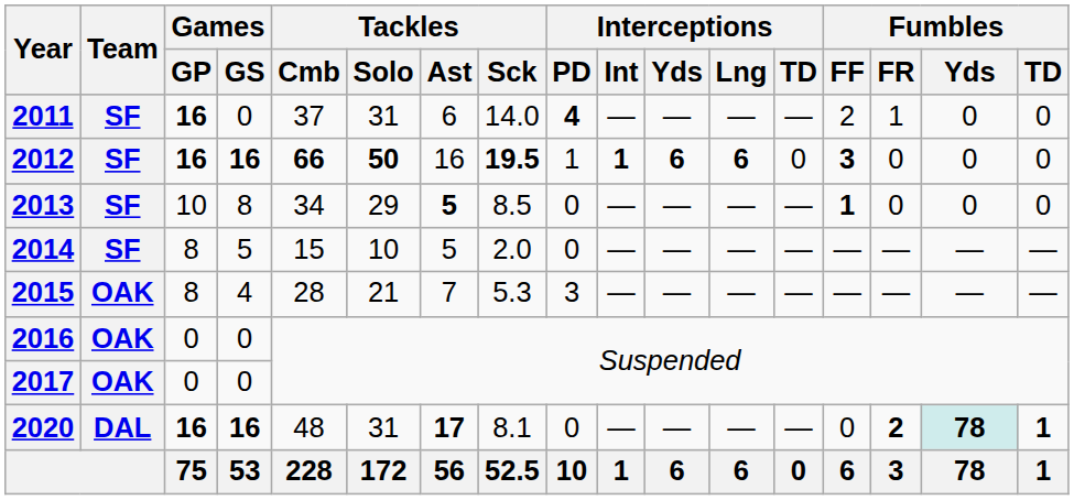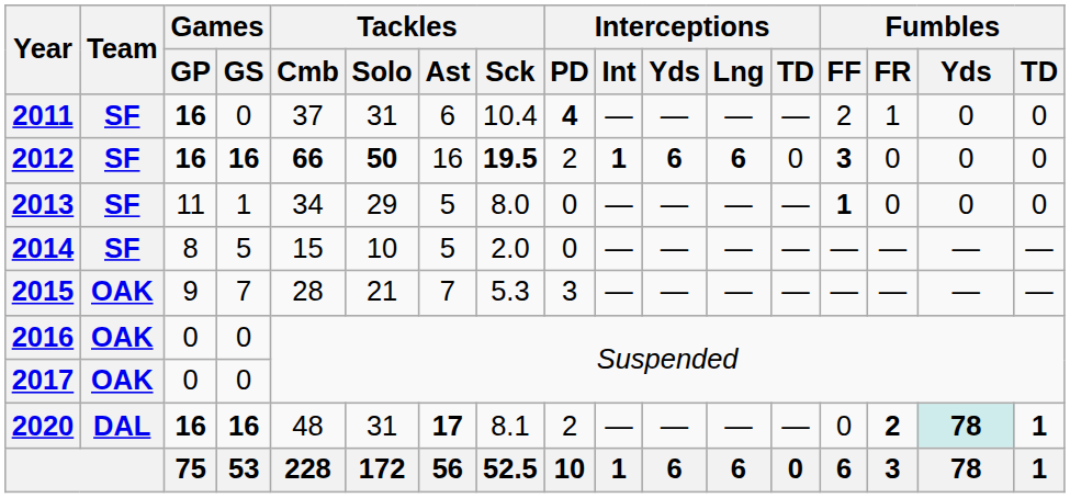2011 | Tackles / Sck: 14.0 -> 10.4
2012 | Interceptions / PD: 1 -> 2
2013 | Games / GP: 10 -> 11
2013 | Games / GS: 8 -> 1
2013 | Tackles / Ast: bold -> normal
2013 | Tackles / Sck: 8.5 -> 8.0
2015 | Games / GP: 8 -> 9
2015 | Games / GS: 4 -> 7
2020 | Interceptions / PD: 0 -> 2
